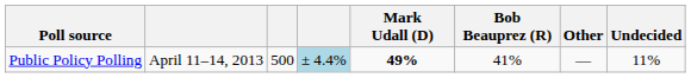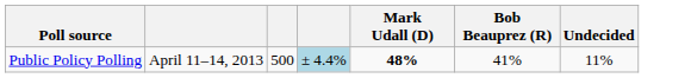- column: Other | —
Public Policy Polling | Mark Udall (D): 49% -> 48%
